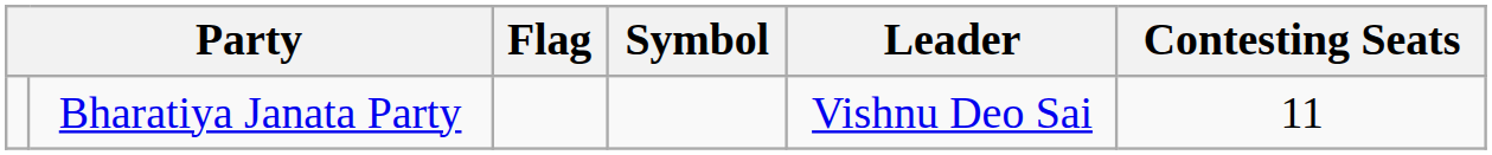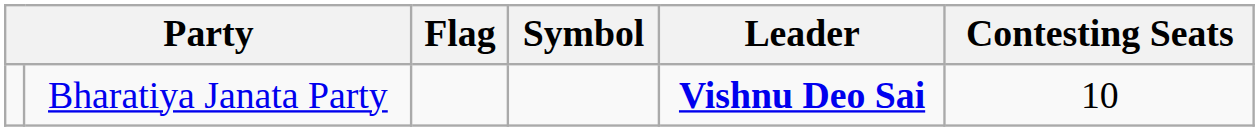Bharatiya Janata Party | Leader: normal -> bold
Bharatiya Janata Party | Contesting Seats: 11 -> 10
